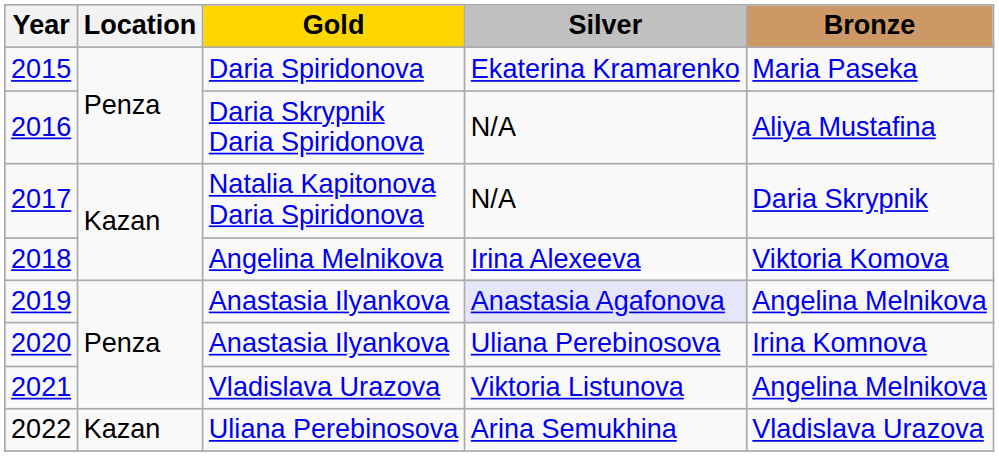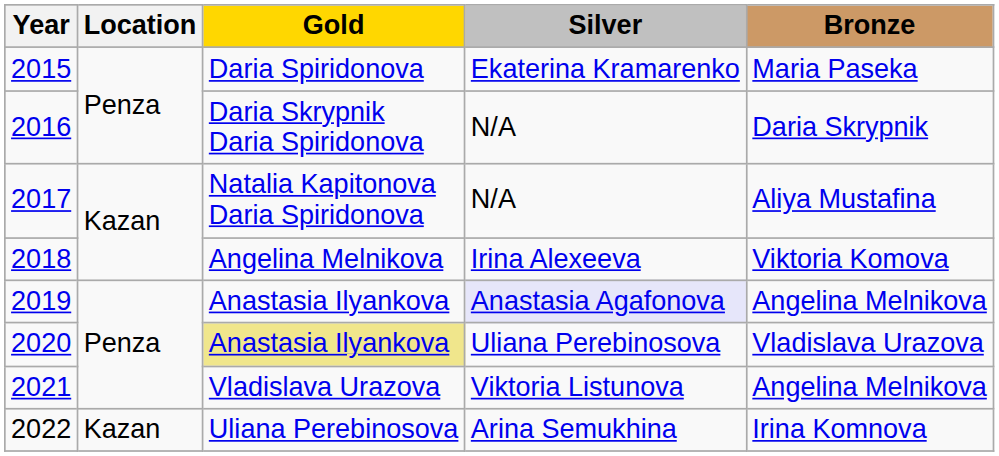2016 | Bronze: Aliya Mustafina -> Daria Skrypnik
2017 | Bronze: Daria Skrypnik -> Aliya Mustafina
2020 | Gold: no background -> khaki background
2020 | Bronze: Irina Komnova -> Vladislava Urazova
2022 | Bronze: Vladislava Urazova -> Irina Komnova
